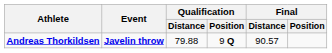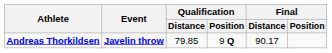Andreas Thorkildsen | Qualification / Distance: 79.88 -> 79.85
Andreas Thorkildsen | Final / Distance: 90.57 -> 90.17
